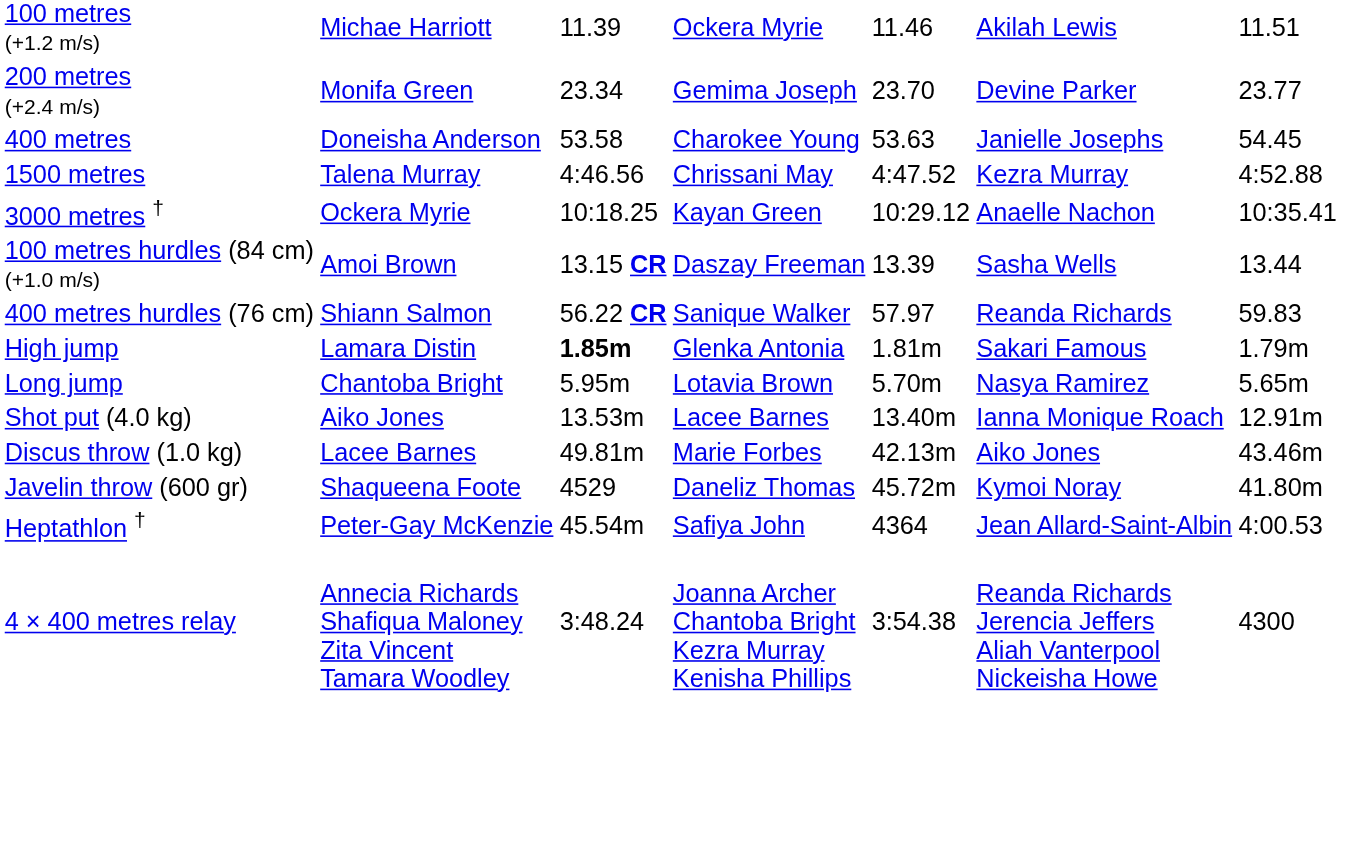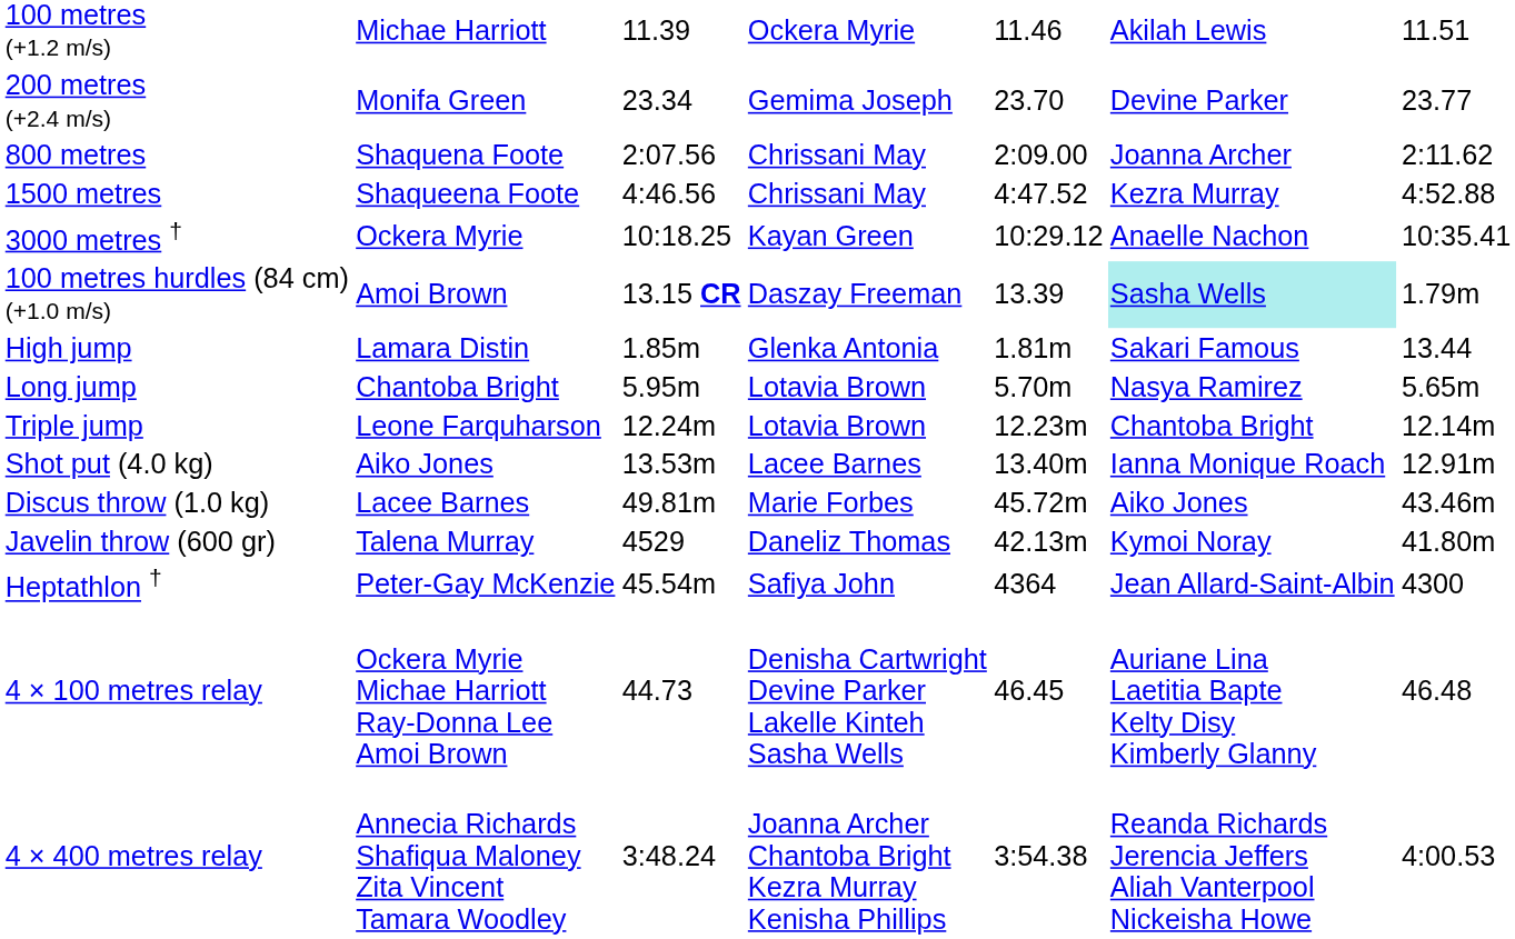- row: 400 metres | Doneisha Anderson | 53.58 | Charokee Young | 53.63 | Janielle Josephs | 54.45
+ row: 800 metres | Shaquena Foote | 2:07.56 | Chrissani May | 2:09.00 | Joanna Archer | 2:11.62
1500 metres | column 2: Talena Murray -> Shaqueena Foote
100 metres hurdles (84 cm) (+1.0 m/s) | column 6: no background -> paleturquoise background
100 metres hurdles (84 cm) (+1.0 m/s) | column 7: 13.44 -> 1.79m
- row: 400 metres hurdles (76 cm) | Shiann Salmon | 56.22 CR | Sanique Walker | 57.97 | Reanda Richards | 59.83
High jump | column 3: bold -> normal
High jump | column 7: 1.79m -> 13.44
+ row: Triple jump | Leone Farquharson | 12.24m | Lotavia Brown | 12.23m | Chantoba Bright | 12.14m
Discus throw (1.0 kg) | column 5: 42.13m -> 45.72m
Javelin throw (600 gr) | column 2: Shaqueena Foote -> Talena Murray
Javelin throw (600 gr) | column 5: 45.72m -> 42.13m
Heptathlon † | column 7: 4:00.53 -> 4300
+ row: 4 × 100 metres relay | Ockera Myrie Michae Harriott Ray-Donna Lee Amoi Brown | 44.73 | Denisha Cartwright Devine Parker Lakelle Kinteh Sasha Wells | 46.45 | Auriane Lina Laetitia Bapte Kelty Disy Kimberly Glanny | 46.48
4 × 400 metres relay | column 7: 4300 -> 4:00.53
